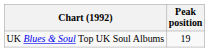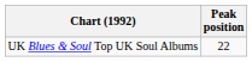UK Blues & Soul Top UK Soul Albums | Peak position: 19 -> 22
